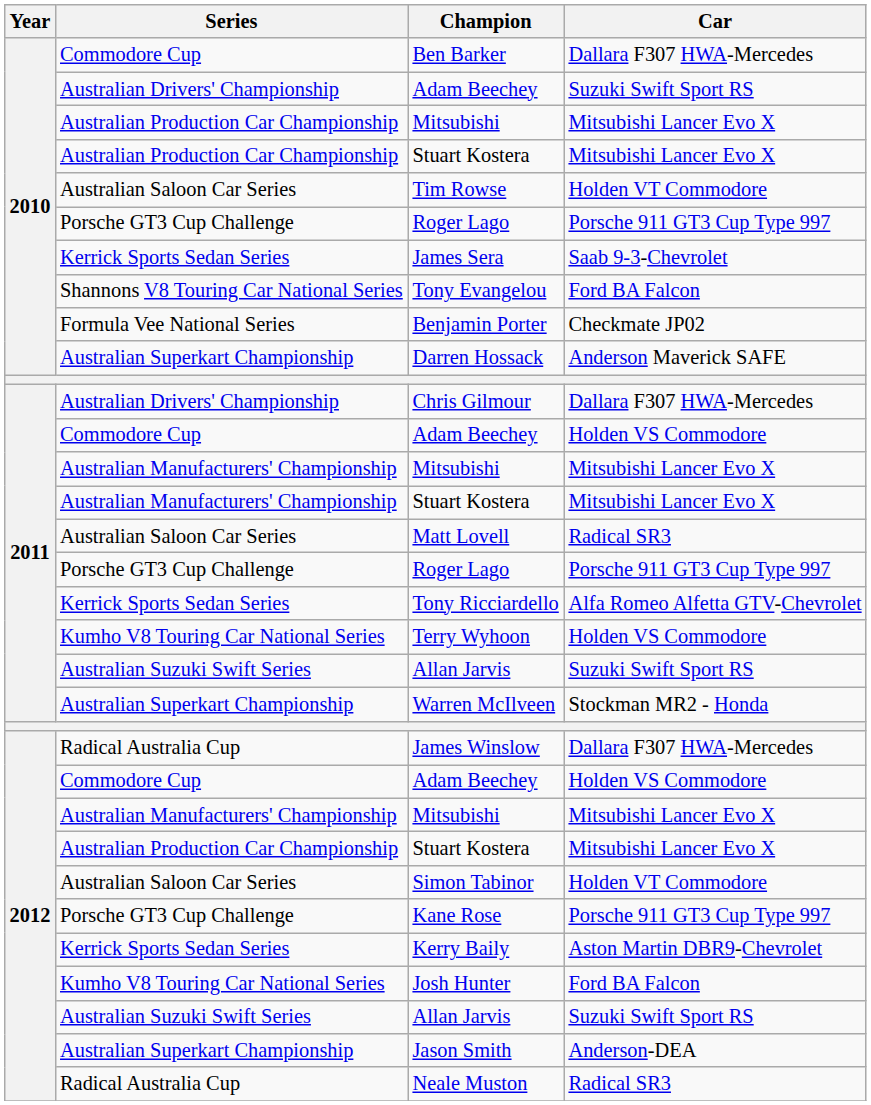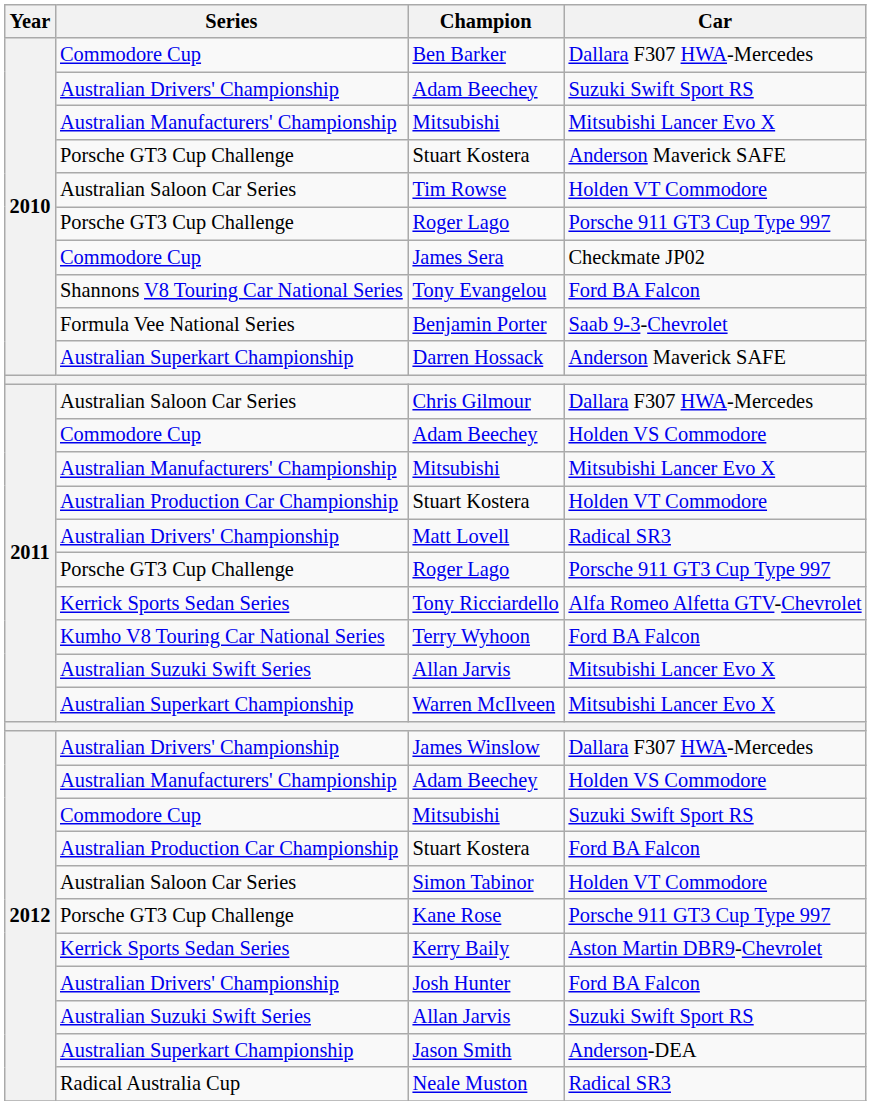2010 / Mitsubishi | Series: Australian Production Car Championship -> Australian Manufacturers' Championship
2010 / Stuart Kostera | Series: Australian Production Car Championship -> Porsche GT3 Cup Challenge
2010 / Stuart Kostera | Car: Mitsubishi Lancer Evo X -> Anderson Maverick SAFE
James Sera | Series: Kerrick Sports Sedan Series -> Commodore Cup
James Sera | Car: Saab 9-3-Chevrolet -> Checkmate JP02
Benjamin Porter | Car: Checkmate JP02 -> Saab 9-3-Chevrolet
Chris Gilmour | Series: Australian Drivers' Championship -> Australian Saloon Car Series
2011 / Stuart Kostera | Series: Australian Manufacturers' Championship -> Australian Production Car Championship
2011 / Stuart Kostera | Car: Mitsubishi Lancer Evo X -> Holden VT Commodore
Matt Lovell | Series: Australian Saloon Car Series -> Australian Drivers' Championship
Terry Wyhoon | Car: Holden VS Commodore -> Ford BA Falcon
2011 / Allan Jarvis | Car: Suzuki Swift Sport RS -> Mitsubishi Lancer Evo X
Warren McIlveen | Car: Stockman MR2 - Honda -> Mitsubishi Lancer Evo X
James Winslow | Series: Radical Australia Cup -> Australian Drivers' Championship
2012 / Adam Beechey | Series: Commodore Cup -> Australian Manufacturers' Championship
2012 / Mitsubishi | Series: Australian Manufacturers' Championship -> Commodore Cup
2012 / Mitsubishi | Car: Mitsubishi Lancer Evo X -> Suzuki Swift Sport RS
2012 / Stuart Kostera | Car: Mitsubishi Lancer Evo X -> Ford BA Falcon
Josh Hunter | Series: Kumho V8 Touring Car National Series -> Australian Drivers' Championship
